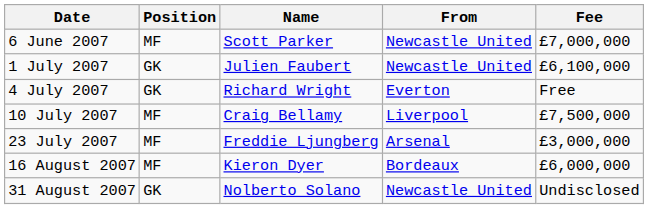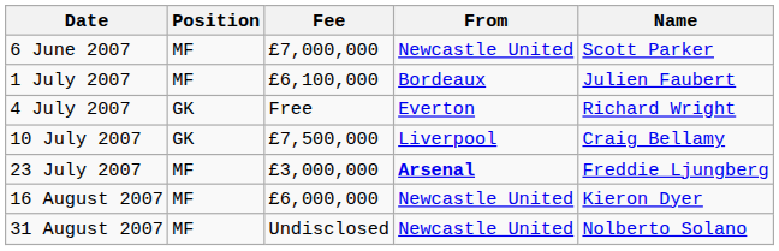columns swapped: Name <-> Fee
1 July 2007 | Position: GK -> MF
1 July 2007 | From: Newcastle United -> Bordeaux
10 July 2007 | Position: MF -> GK
23 July 2007 | From: normal -> bold
16 August 2007 | From: Bordeaux -> Newcastle United
31 August 2007 | Position: GK -> MF
